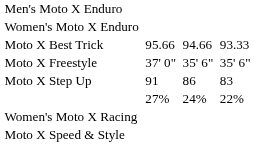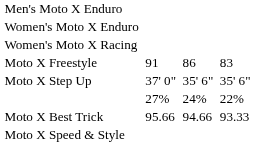rows swapped: Women's Moto X Racing <-> Moto X Best Trick
Moto X Freestyle | column 3: 37' 0" -> 91
Moto X Freestyle | column 5: 35' 6" -> 86
Moto X Freestyle | column 7: 35' 6" -> 83
Moto X Step Up | column 3: 91 -> 37' 0"
Moto X Step Up | column 5: 86 -> 35' 6"
Moto X Step Up | column 7: 83 -> 35' 6"
